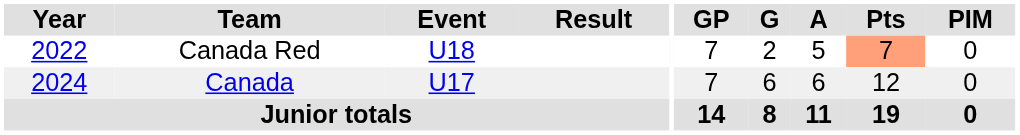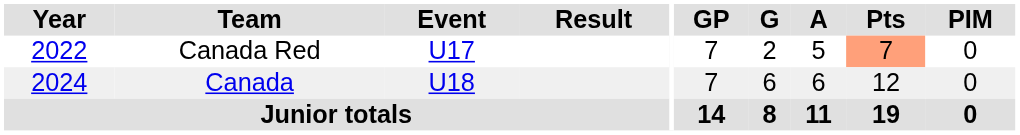Canada Red | Event: U18 -> U17
Canada | Event: U17 -> U18
